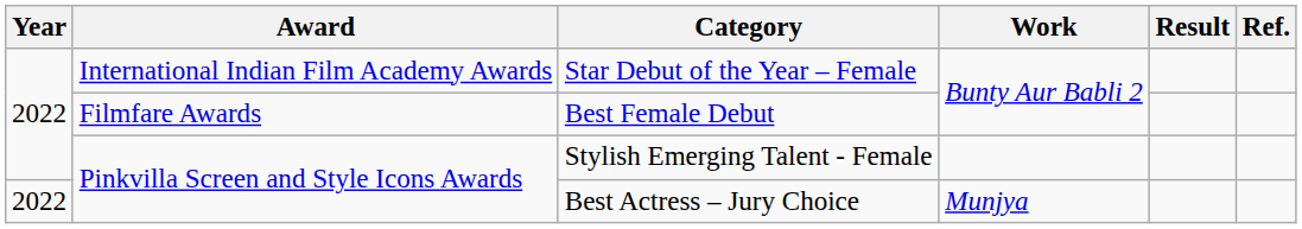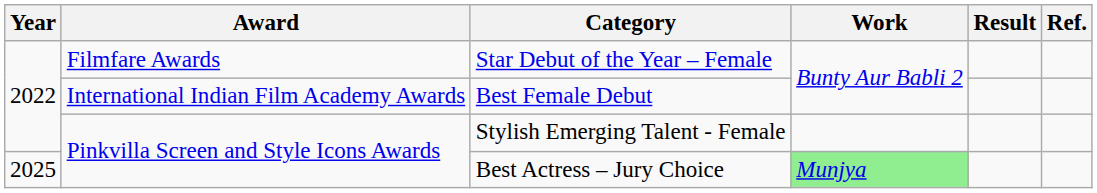Star Debut of the Year – Female | Award: International Indian Film Academy Awards -> Filmfare Awards
Best Female Debut | Award: Filmfare Awards -> International Indian Film Academy Awards
Best Actress – Jury Choice | Year: 2022 -> 2025
Best Actress – Jury Choice | Work: no background -> lightgreen background
